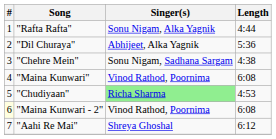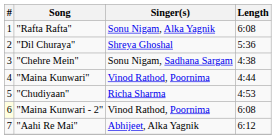"Rafta Rafta" | Length: 4:44 -> 6:08
"Dil Churaya" | Singer(s): Abhijeet, Alka Yagnik -> Shreya Ghoshal
"Maina Kunwari" | Length: 6:08 -> 4:44
"Chudiyaan" | Singer(s): lightgreen background -> no background
"Aahi Re Mai" | Singer(s): Shreya Ghoshal -> Abhijeet, Alka Yagnik
